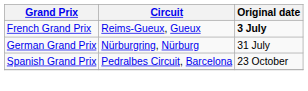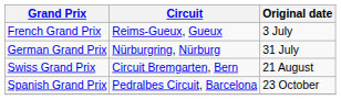French Grand Prix | Original date: bold -> normal
+ row: Swiss Grand Prix | Circuit Bremgarten, Bern | 21 August
